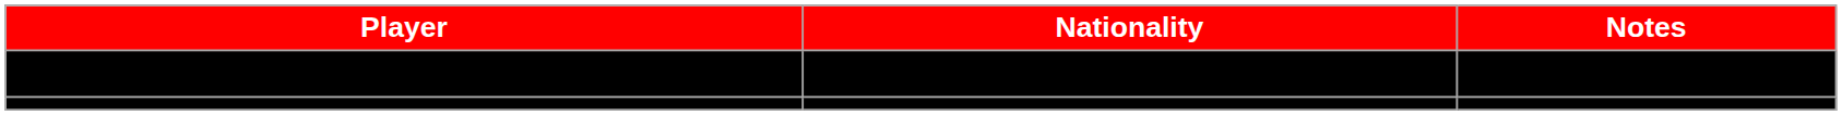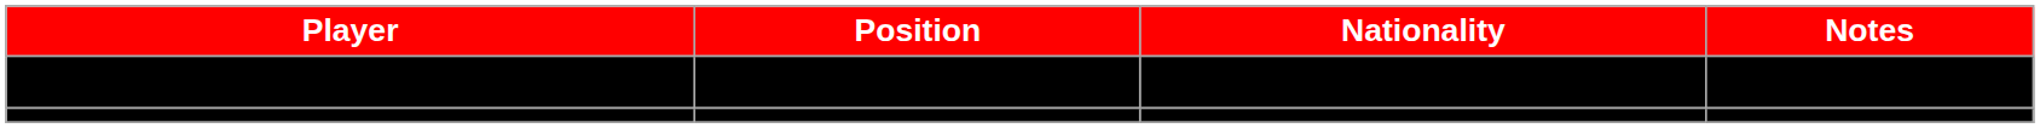+ column: Position | Forward
